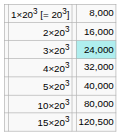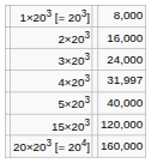3×203 | column 4: paleturquoise background -> no background
4×203 | column 4: 32,000 -> 31,997
- row: 10×203 | 80,000
15×203 | column 4: 120,500 -> 120,000
+ row: 20×203 [= 204] | 160,000
